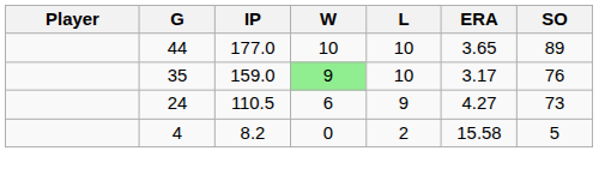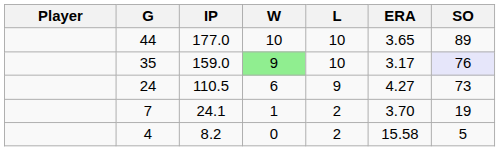35 | SO: no background -> lavender background
+ row: 7 | 24.1 | 1 | 2 | 3.70 | 19
